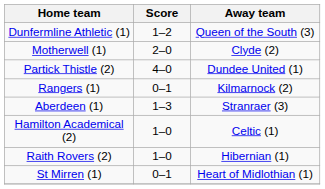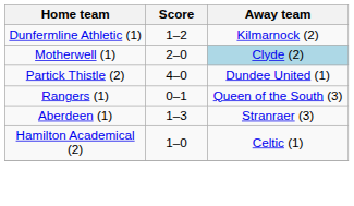Dunfermline Athletic (1) | Away team: Queen of the South (3) -> Kilmarnock (2)
Motherwell (1) | Away team: no background -> lightblue background
Rangers (1) | Away team: Kilmarnock (2) -> Queen of the South (3)
- row: Raith Rovers (2) | 1–0 | Hibernian (1)
- row: St Mirren (1) | 0–1 | Heart of Midlothian (1)
